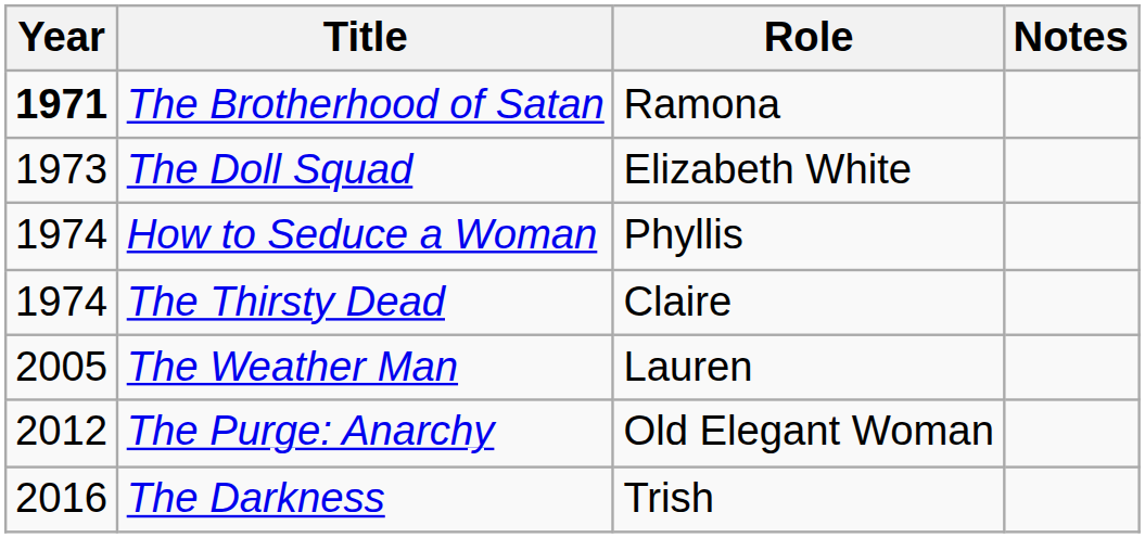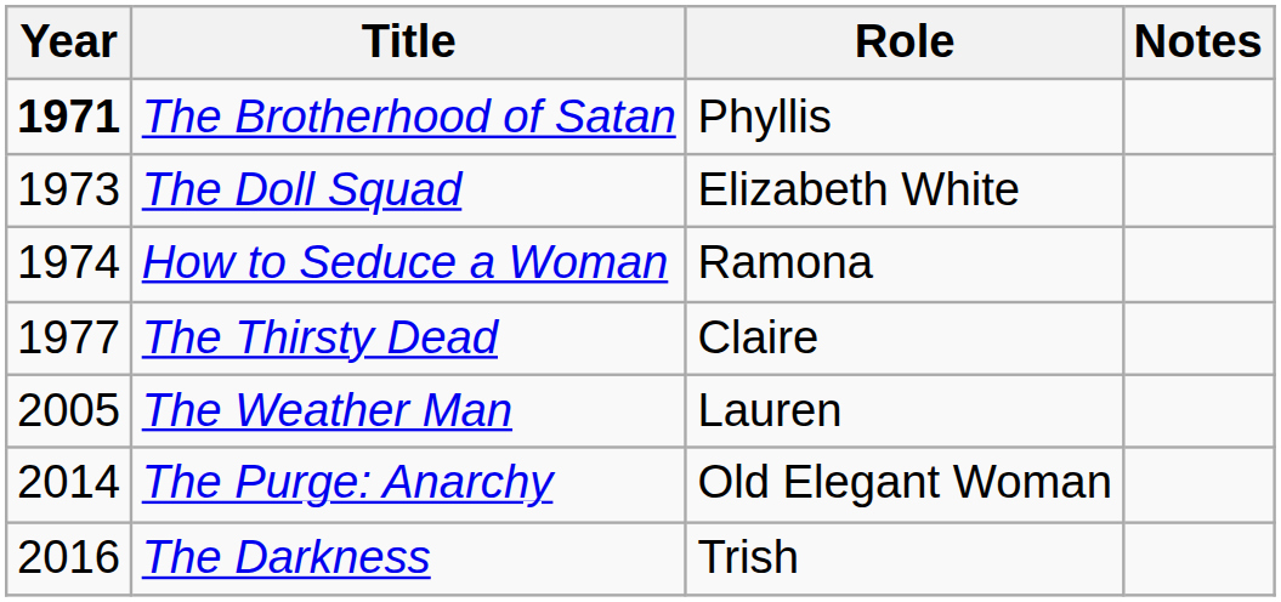The Brotherhood of Satan | Role: Ramona -> Phyllis
How to Seduce a Woman | Role: Phyllis -> Ramona
The Thirsty Dead | Year: 1974 -> 1977
The Purge: Anarchy | Year: 2012 -> 2014
